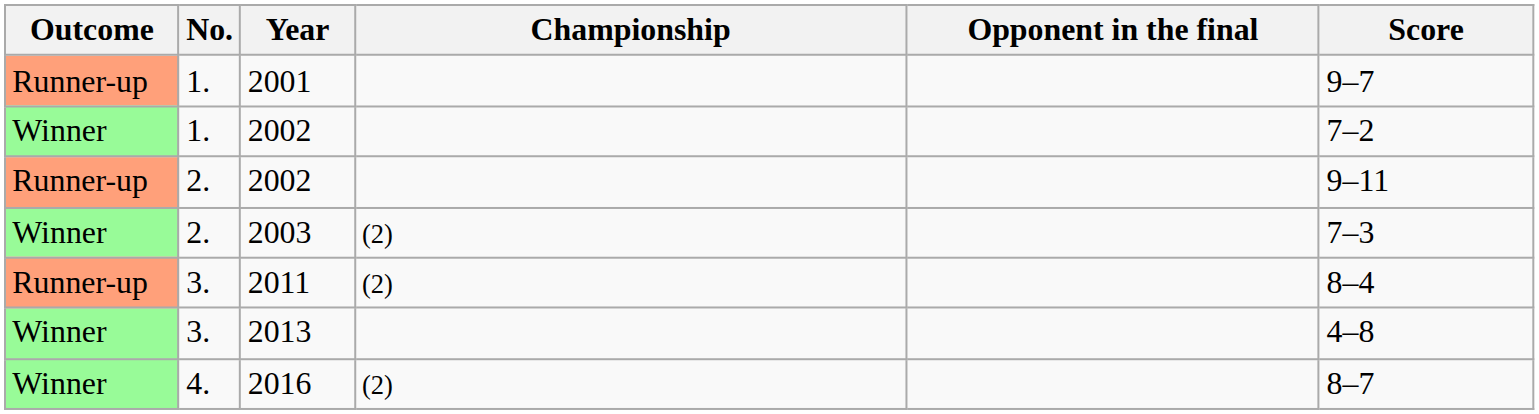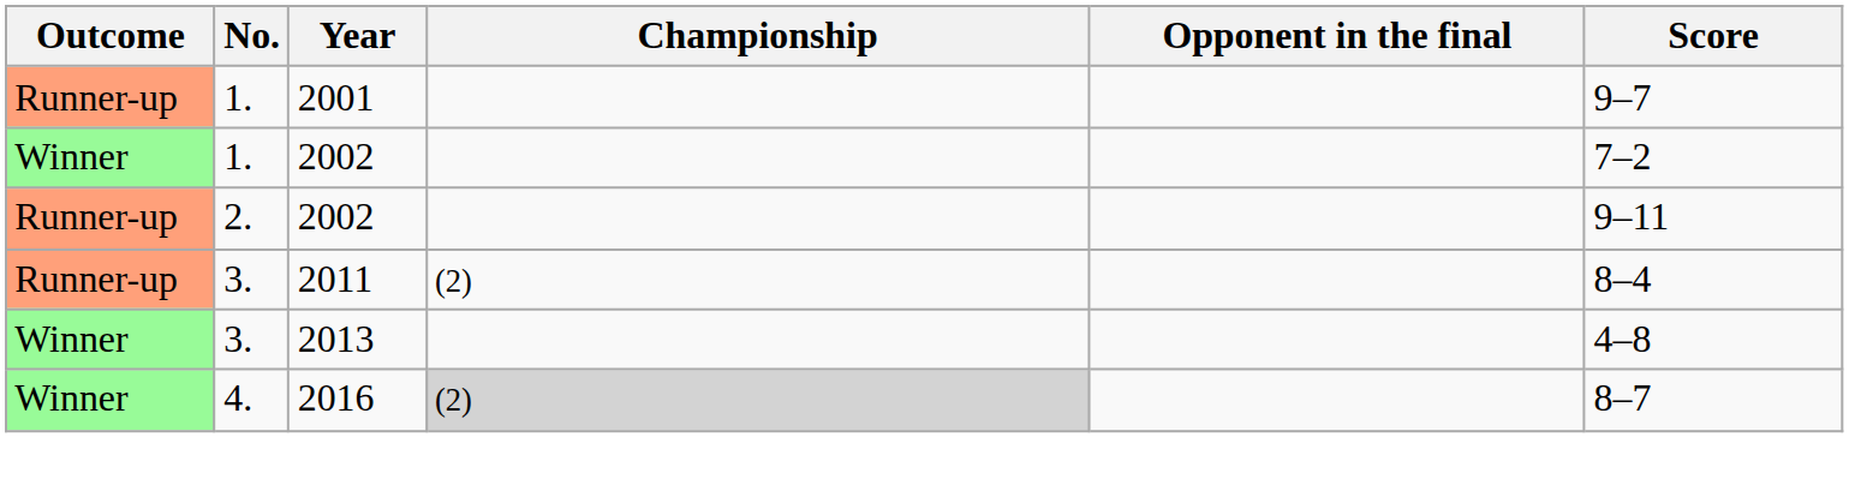- row: Winner | 2. | 2003 | (2) | 7–3
2016 | Championship: no background -> lightgrey background
